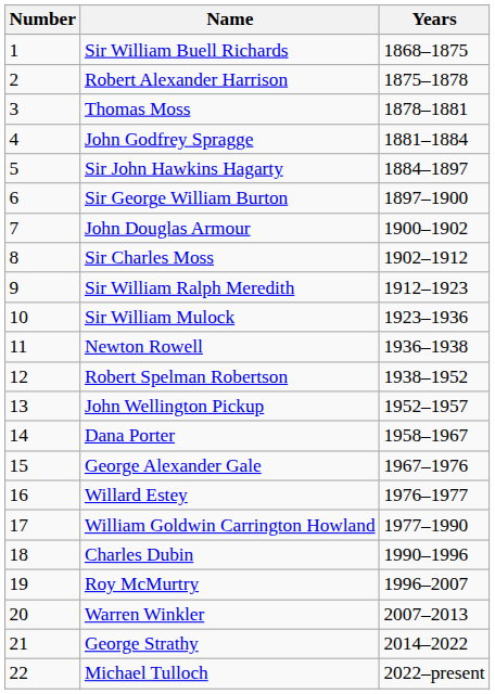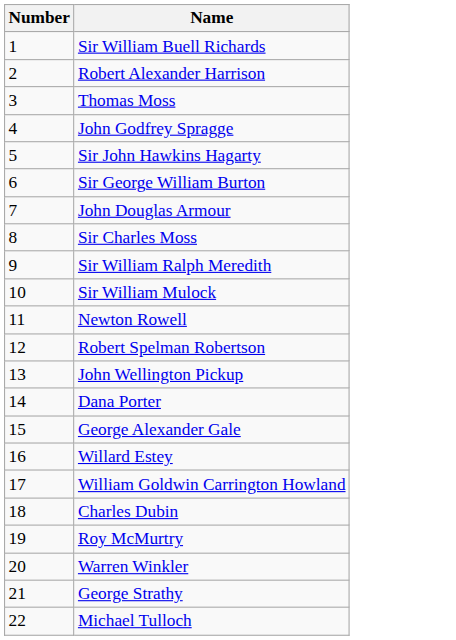- column: Years | 1868–1875 | 1875–1878 | 1878–1881 | 1881–1884 | 1884–1897 | 1897–1900 | 1900–1902 | 1902–1912 | 1912–1923 | 1923–1936 | 1936–1938 | 1938–1952 | 1952–1957 | 1958–1967 | 1967–1976 | 1976–1977 | 1977–1990 | 1990–1996 | 1996–2007 | 2007–2013 | 2014–2022 | 2022–present
